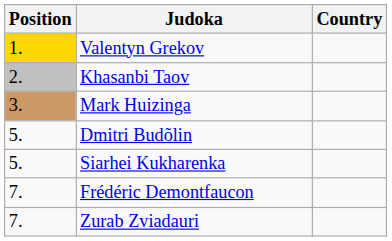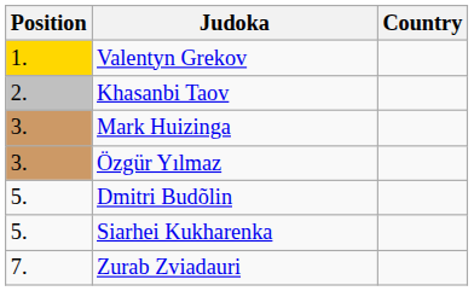+ row: 3. | Özgür Yılmaz
- row: 7. | Frédéric Demontfaucon
